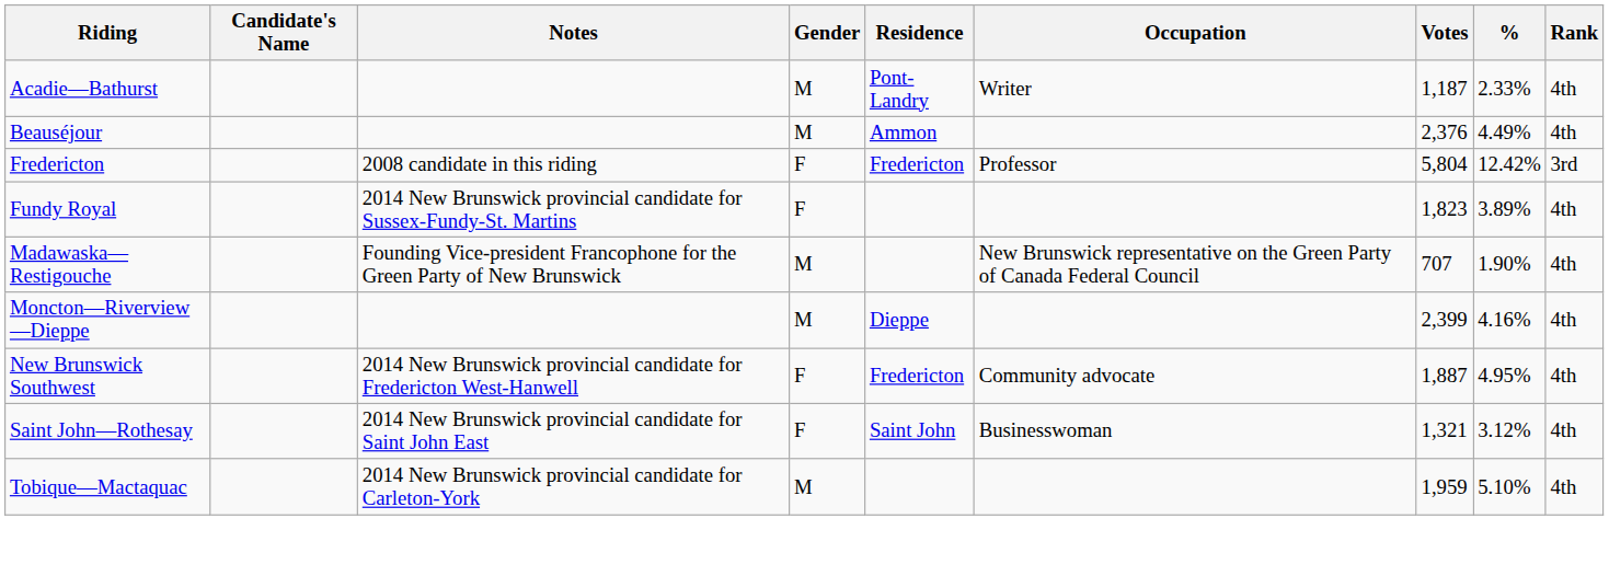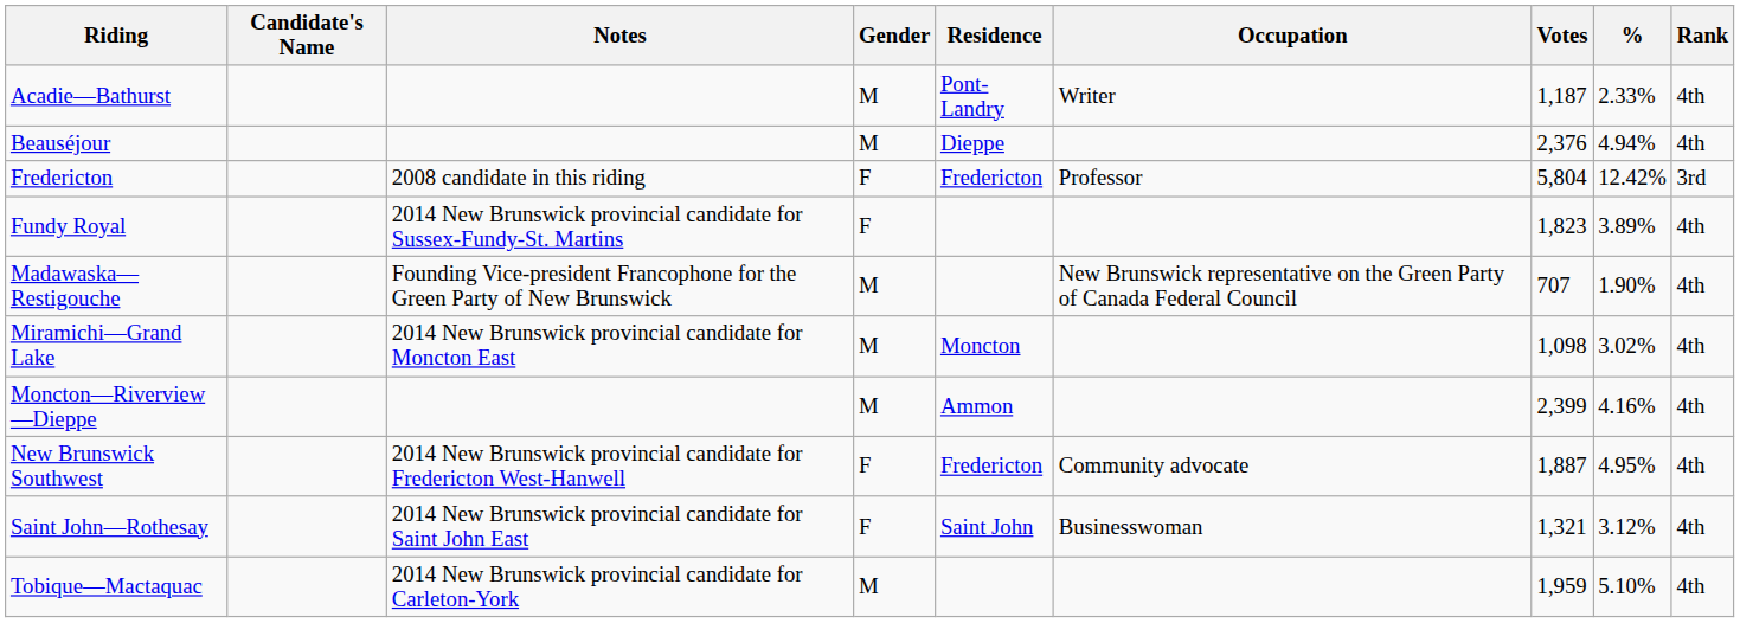Beauséjour | Residence: Ammon -> Dieppe
Beauséjour | %: 4.49% -> 4.94%
+ row: Miramichi—Grand Lake | 2014 New Brunswick provincial candidate for Moncton East | M | Moncton | 1,098 | 3.02% | 4th
Moncton—Riverview—Dieppe | Residence: Dieppe -> Ammon
